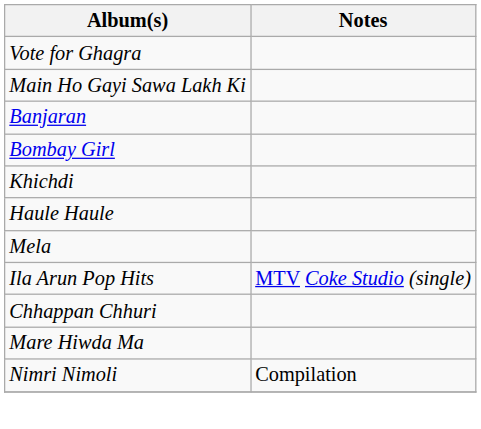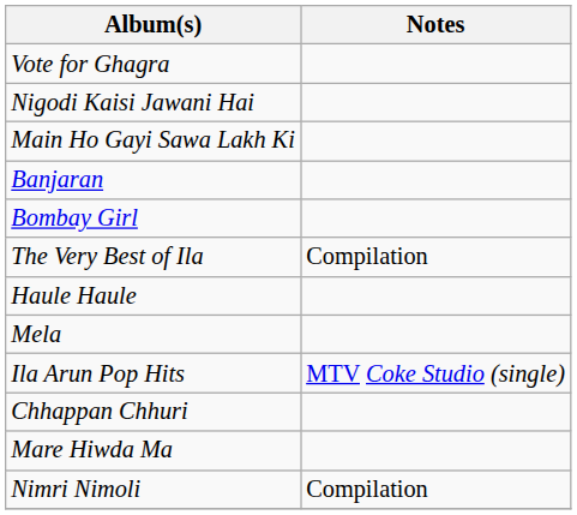+ row: Nigodi Kaisi Jawani Hai
+ row: The Very Best of Ila | Compilation
- row: Khichdi
